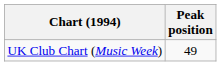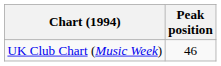UK Club Chart (Music Week) | Peak position: 49 -> 46
